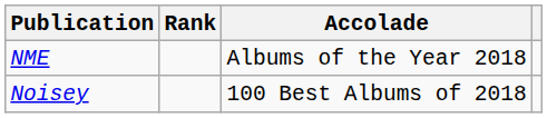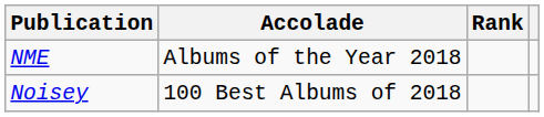columns swapped: Accolade <-> Rank
